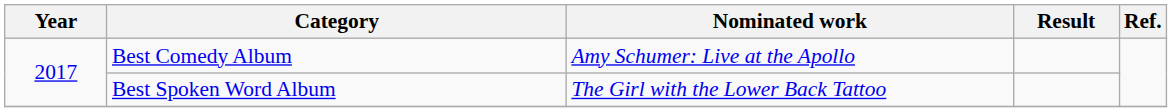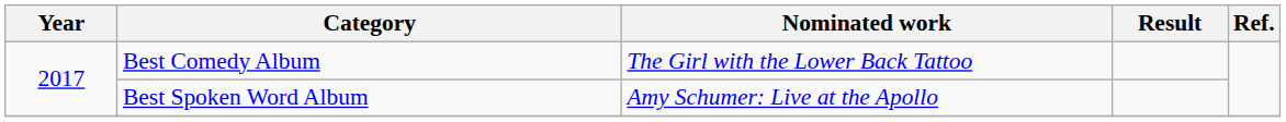Best Comedy Album | Nominated work: Amy Schumer: Live at the Apollo -> The Girl with the Lower Back Tattoo
Best Spoken Word Album | Nominated work: The Girl with the Lower Back Tattoo -> Amy Schumer: Live at the Apollo
